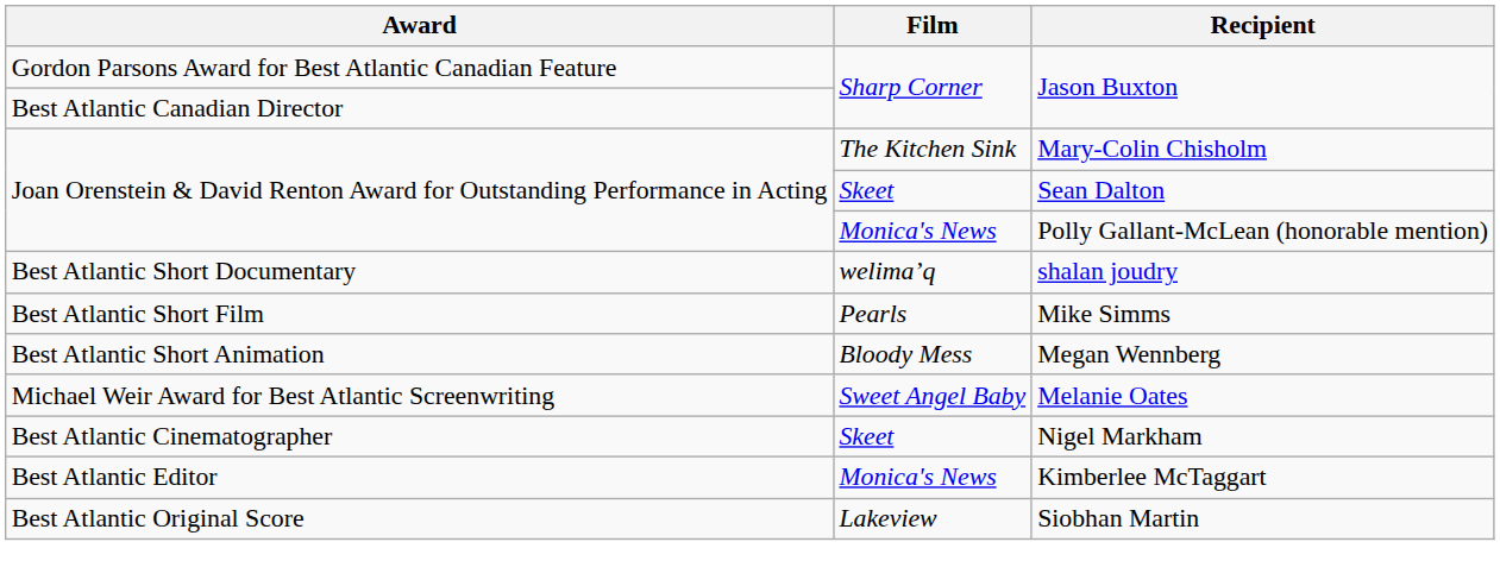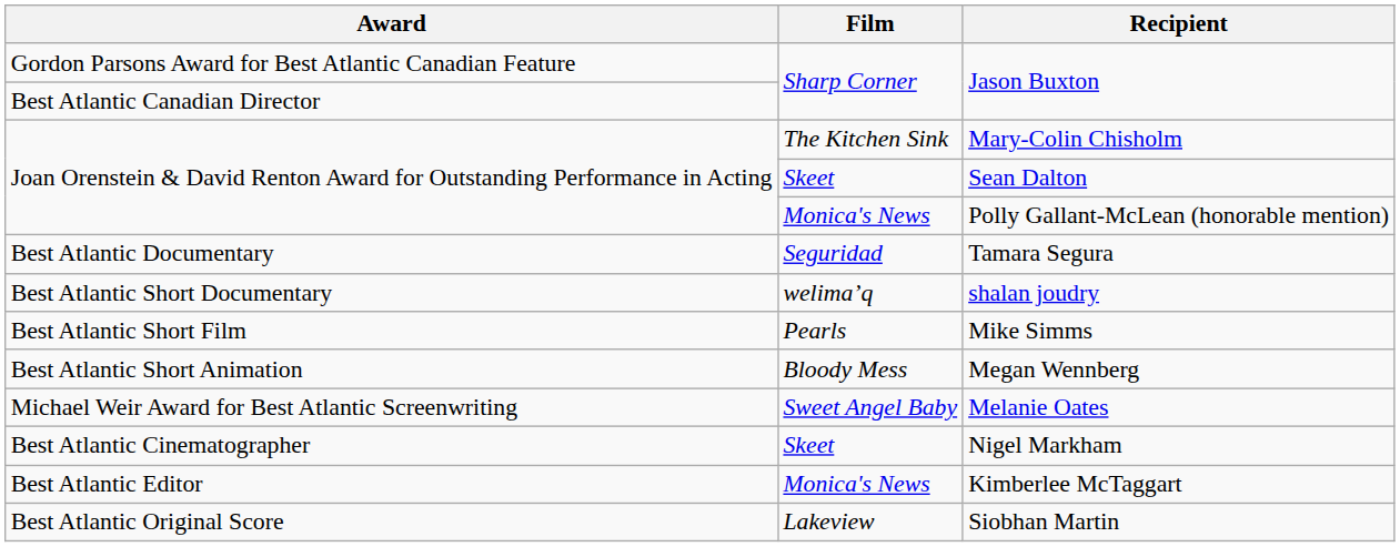+ row: Best Atlantic Documentary | Seguridad | Tamara Segura
